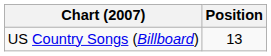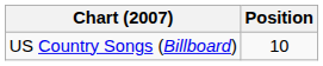US Country Songs (Billboard) | Position: 13 -> 10
